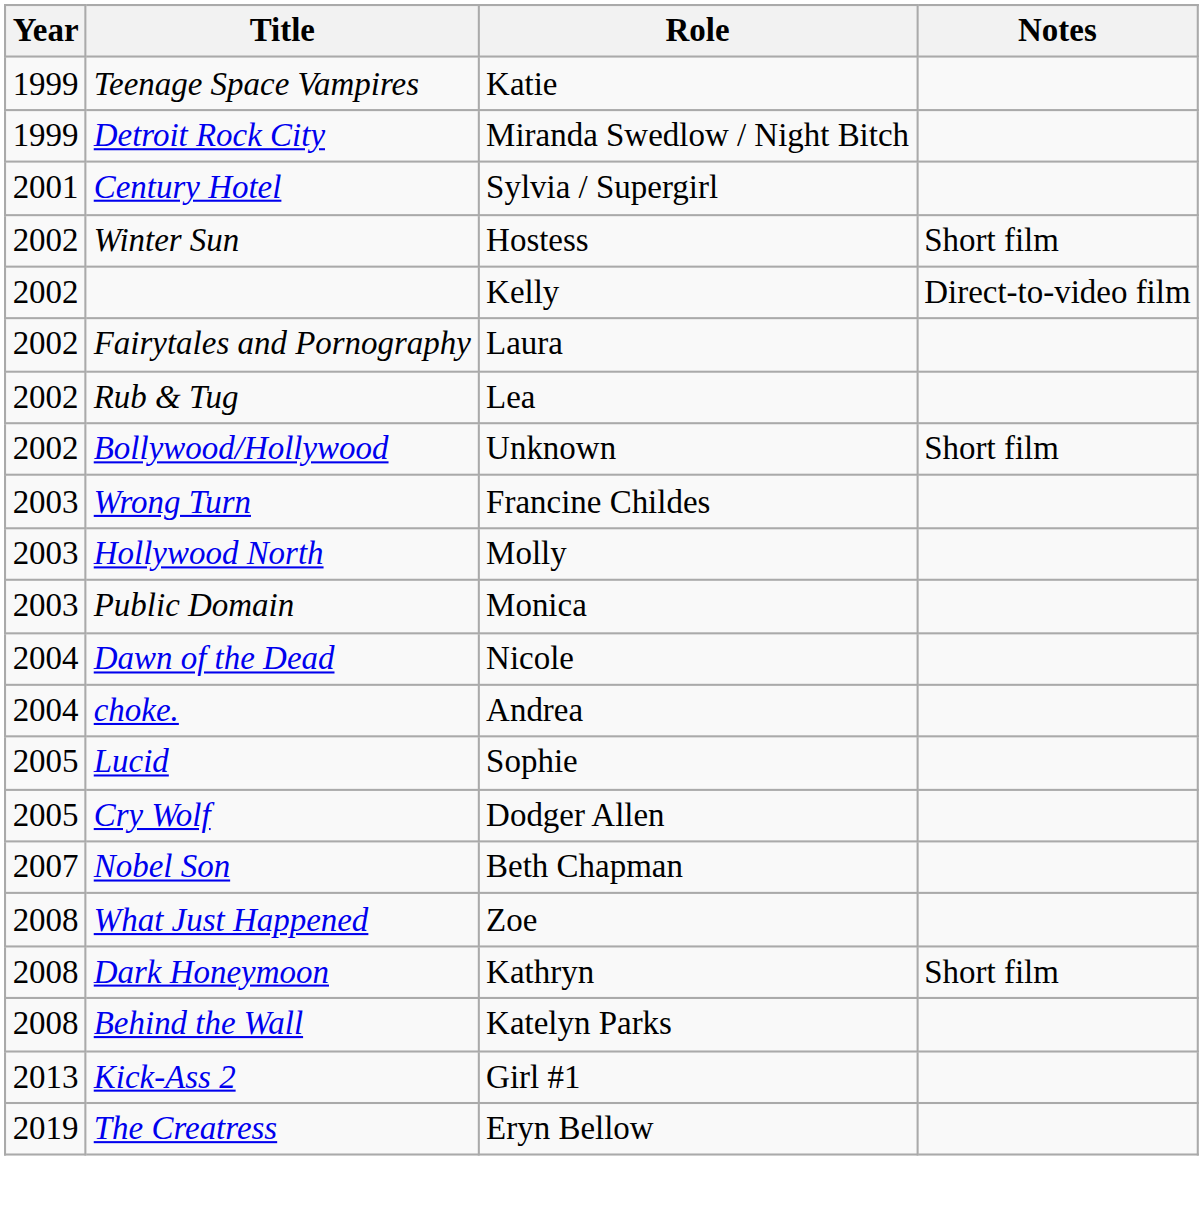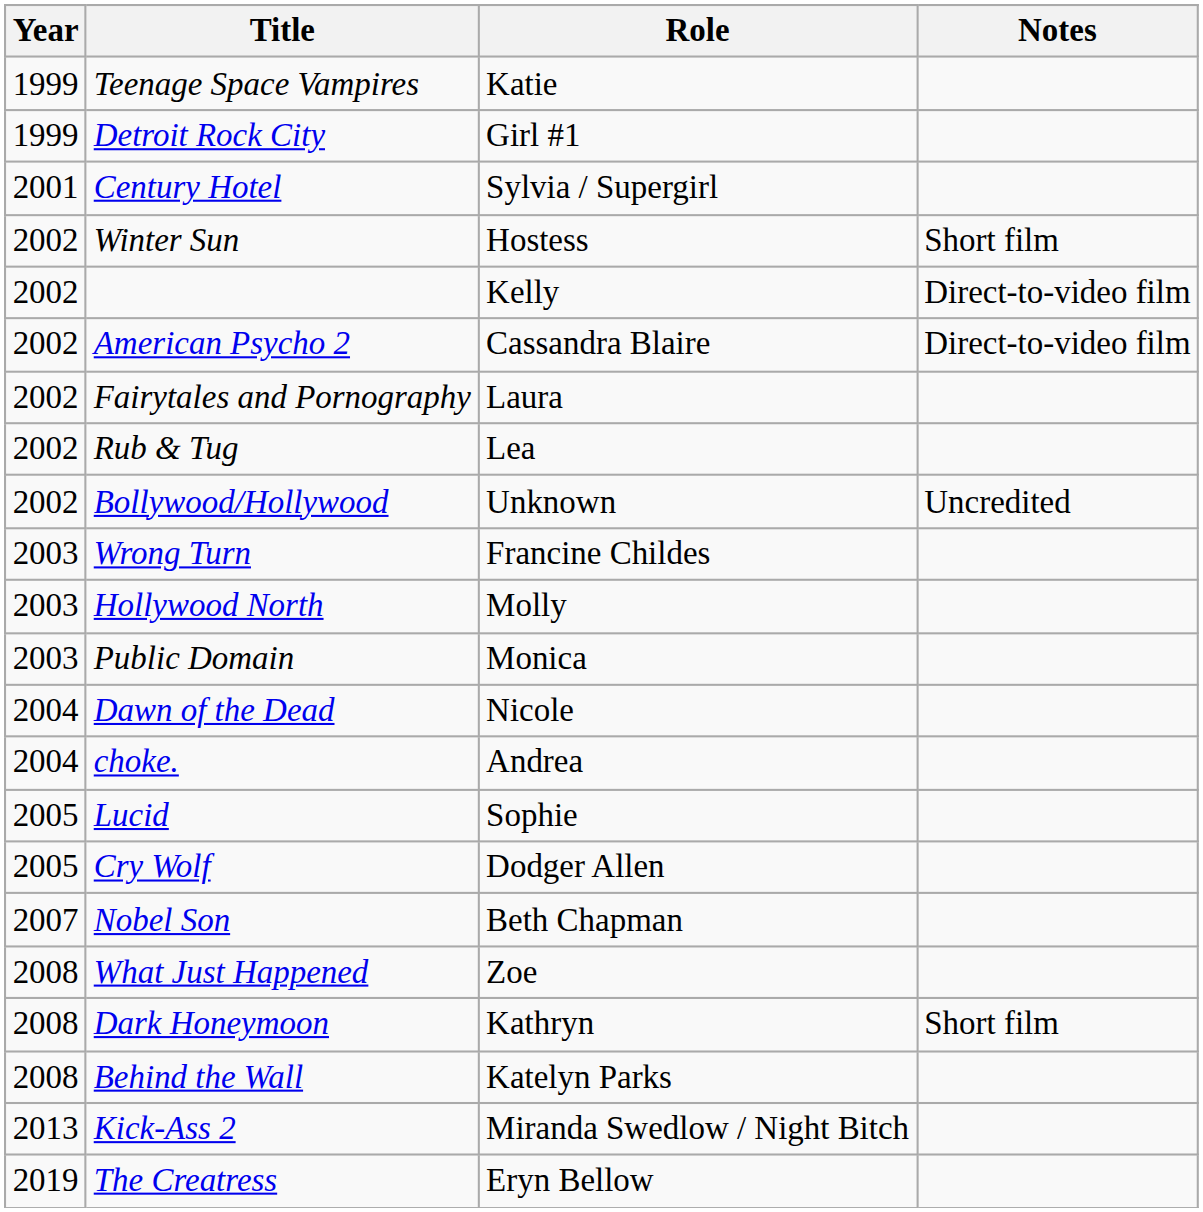Detroit Rock City | Role: Miranda Swedlow / Night Bitch -> Girl #1
+ row: 2002 | American Psycho 2 | Cassandra Blaire | Direct-to-video film
Bollywood/Hollywood | Notes: Short film -> Uncredited
Kick-Ass 2 | Role: Girl #1 -> Miranda Swedlow / Night Bitch
